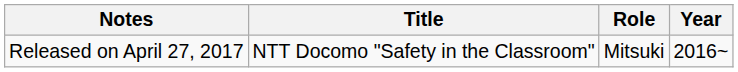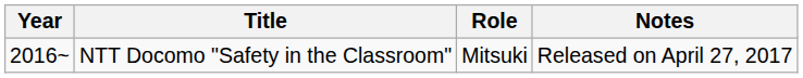columns swapped: Year <-> Notes
